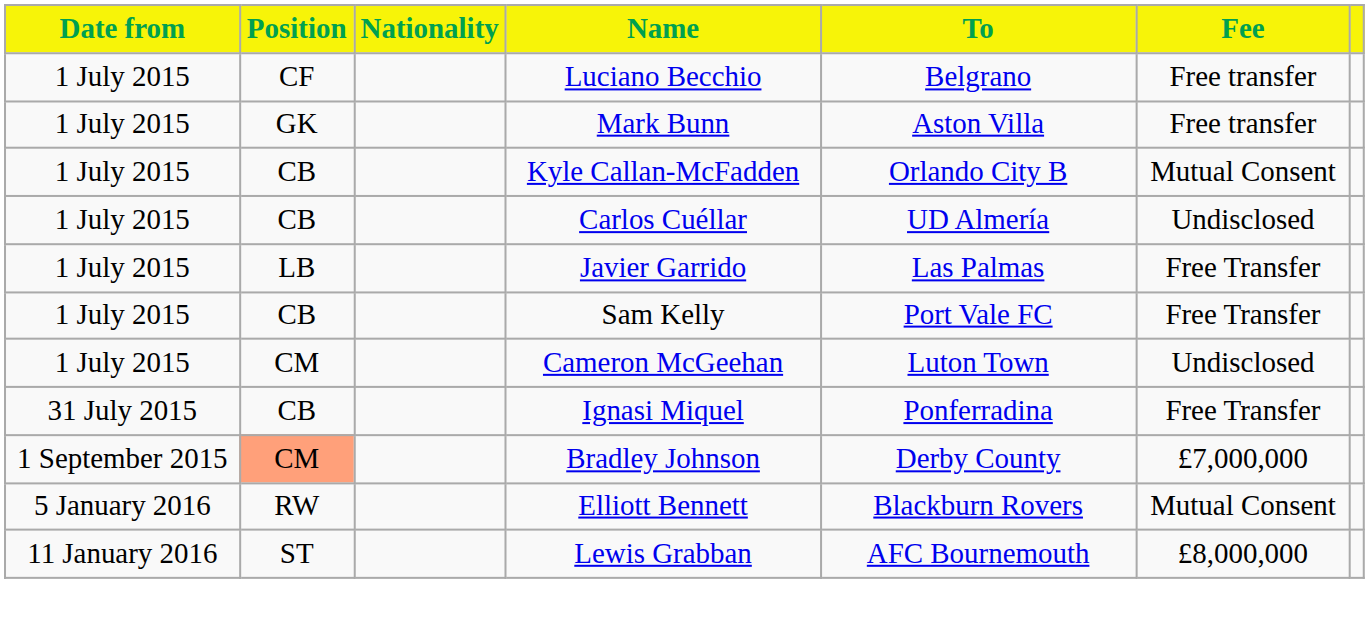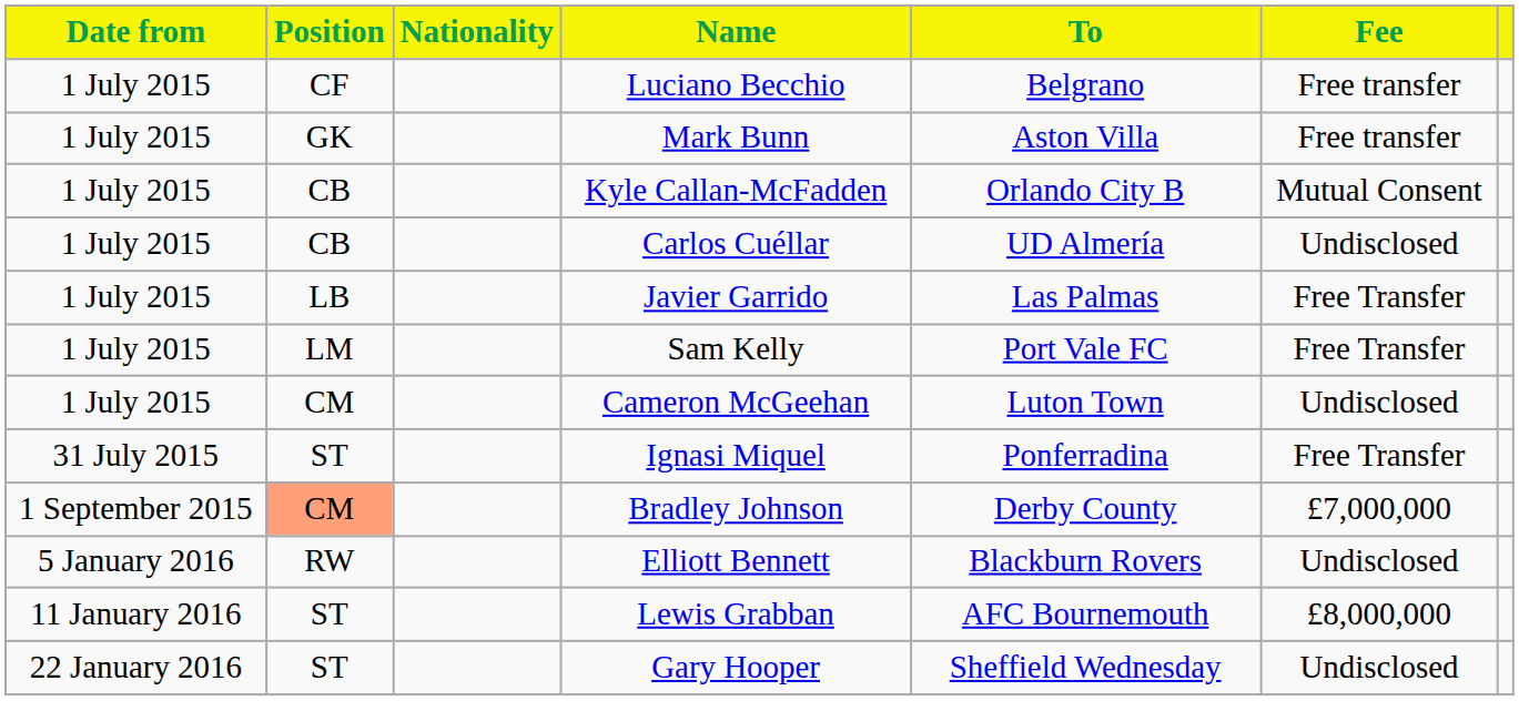Sam Kelly | Position: CB -> LM
Ignasi Miquel | Position: CB -> ST
Elliott Bennett | Fee: Mutual Consent -> Undisclosed
+ row: 22 January 2016 | ST | Gary Hooper | Sheffield Wednesday | Undisclosed
